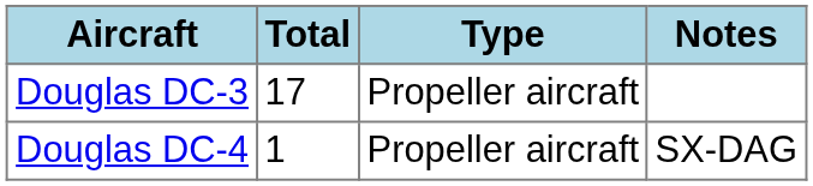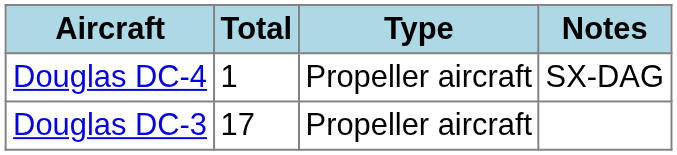rows swapped: Douglas DC-3 <-> Douglas DC-4
